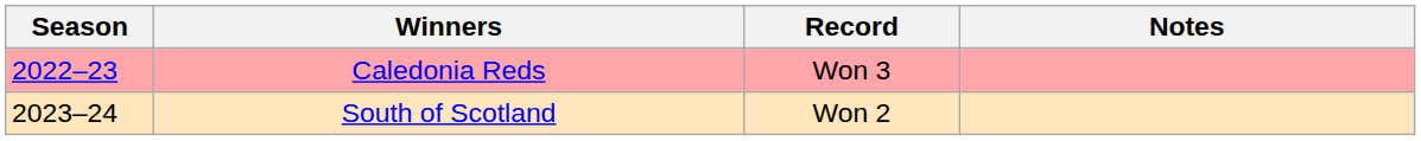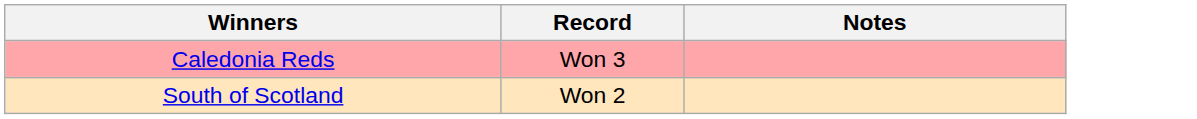- column: Season | 2022–23 | 2023–24
